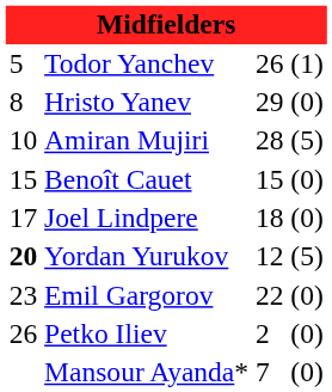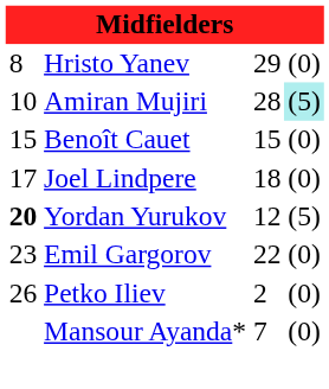- row: 5 | Todor Yanchev | 26 | (1)
Amiran Mujiri | column 4: no background -> paleturquoise background
